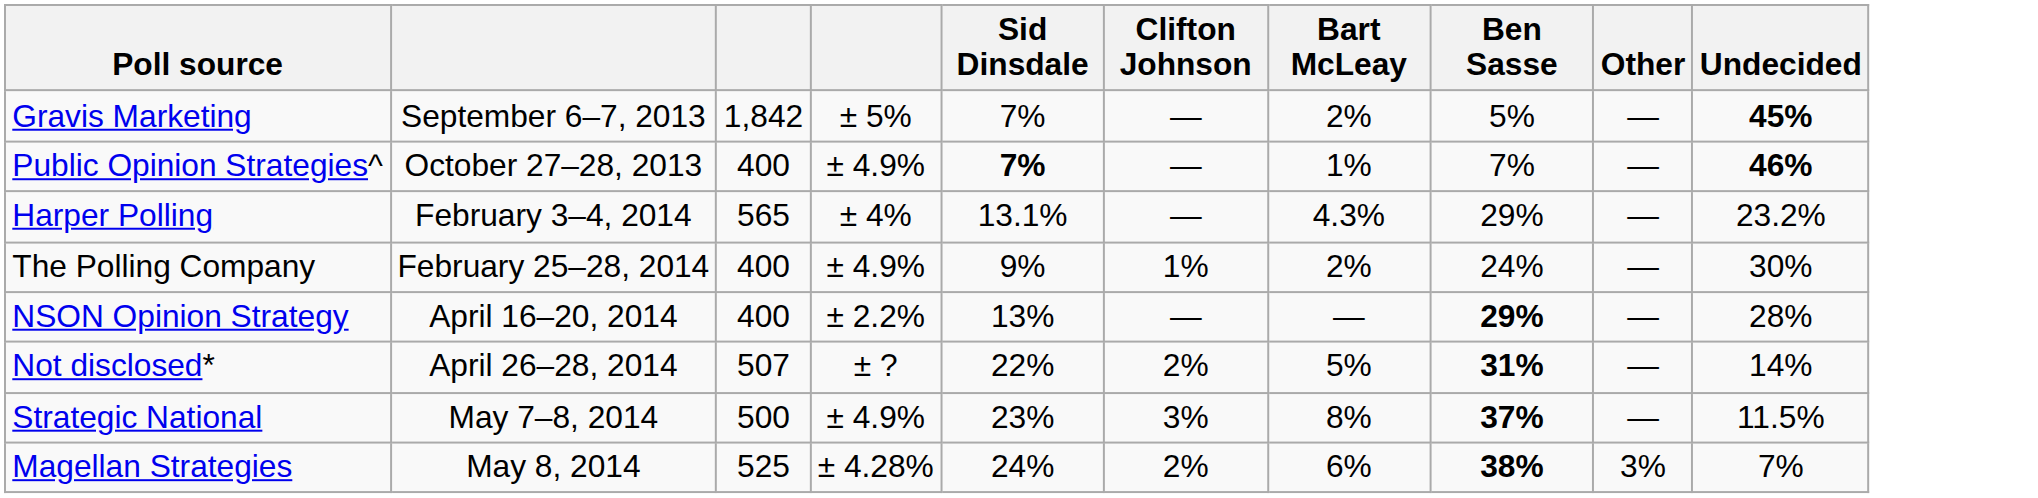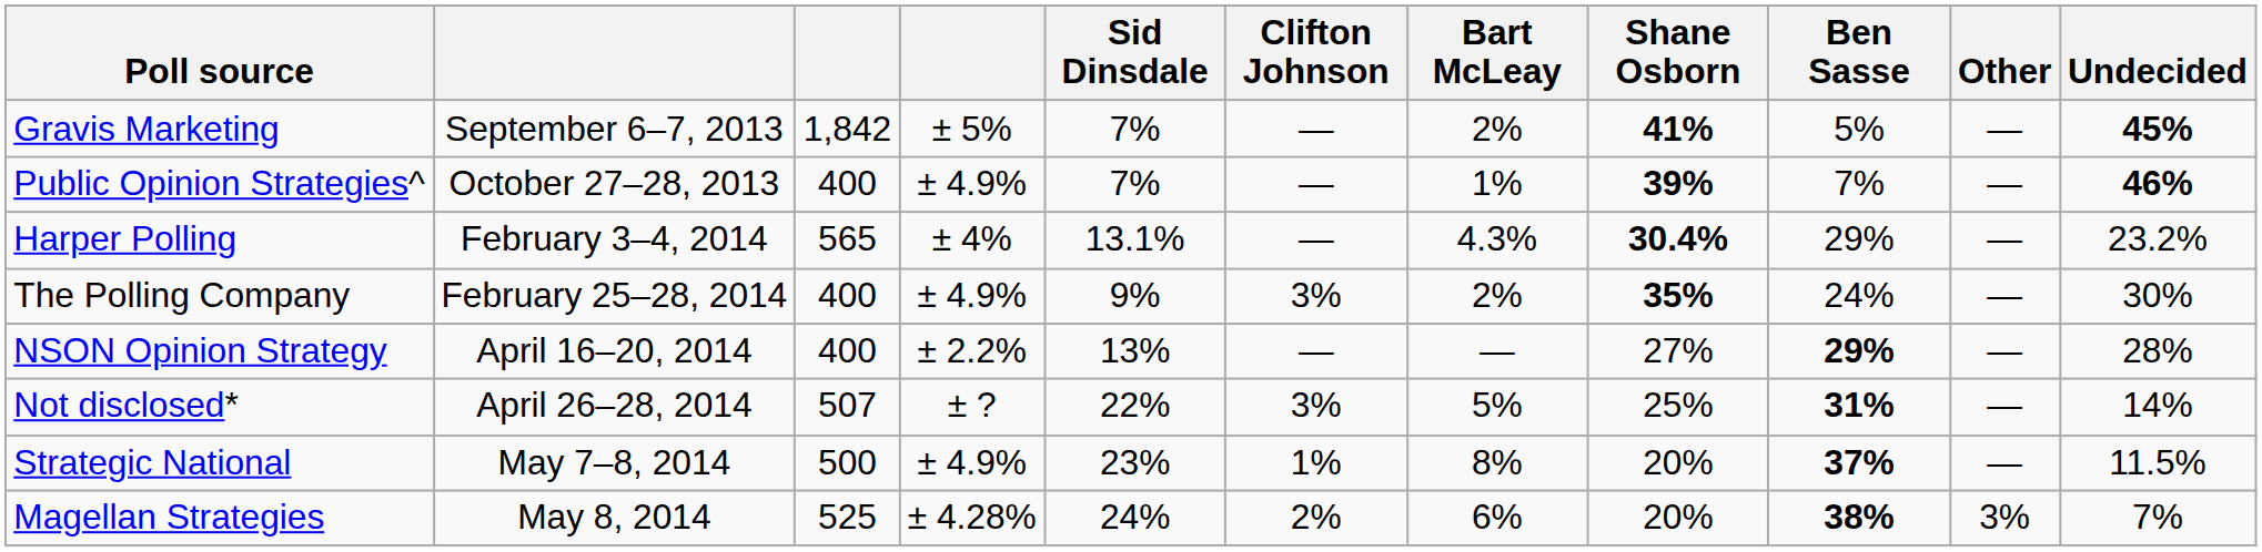+ column: Shane Osborn | 41% | 39% | 30.4% | 35% | 27% | 25% | 20% | 20%
Public Opinion Strategies^ | Sid Dinsdale: bold -> normal
The Polling Company | Clifton Johnson: 1% -> 3%
Not disclosed* | Clifton Johnson: 2% -> 3%
Strategic National | Clifton Johnson: 3% -> 1%
